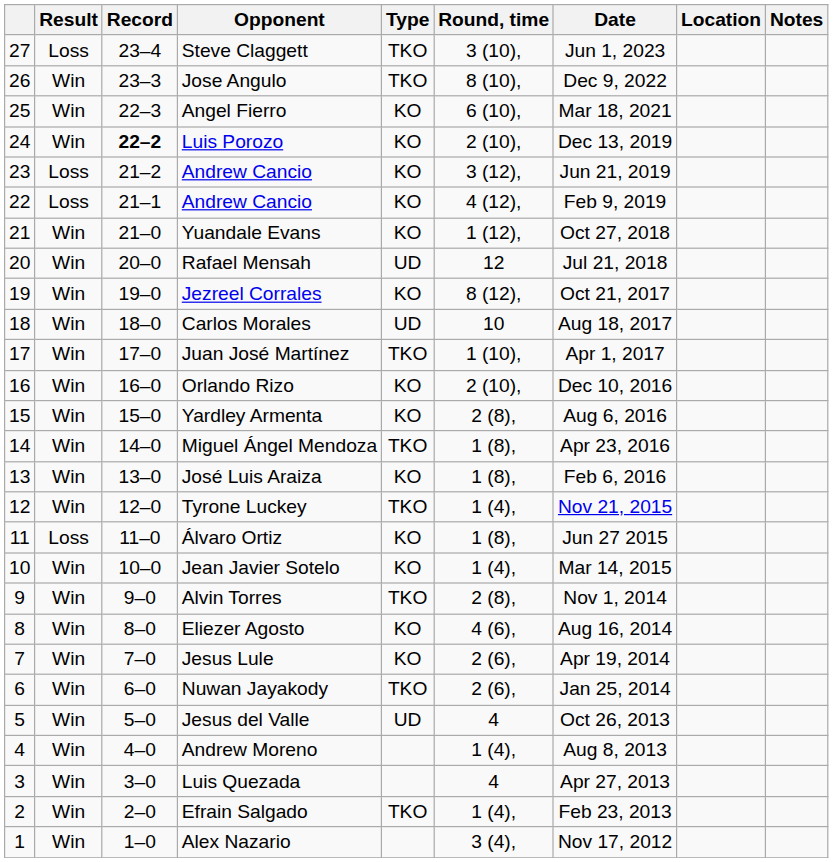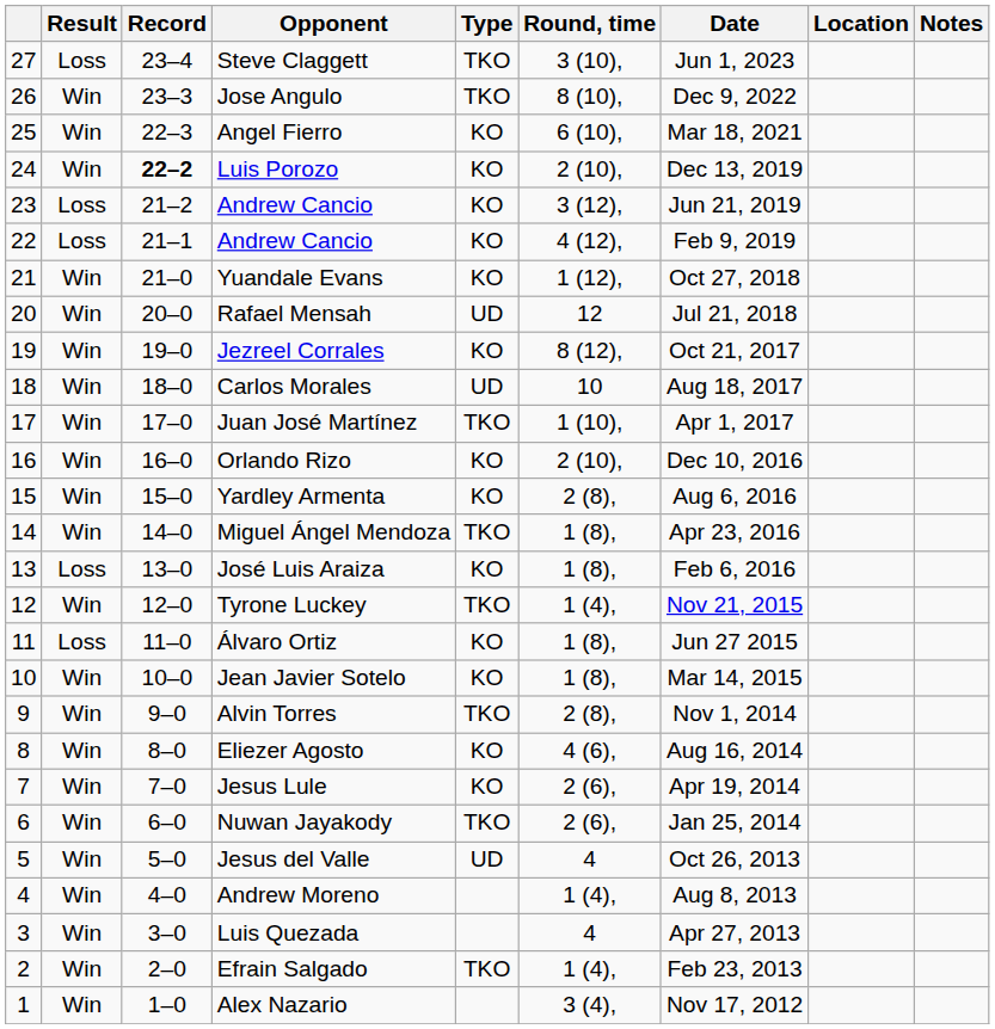José Luis Araiza | Result: Win -> Loss
Jean Javier Sotelo | Round, time: 1 (4), -> 1 (8),
